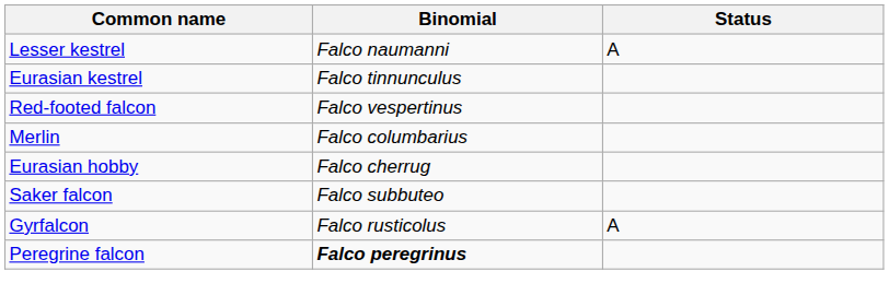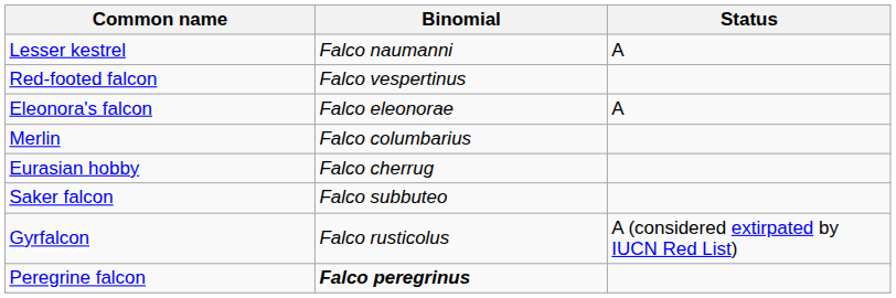- row: Eurasian kestrel | Falco tinnunculus
+ row: Eleonora's falcon | Falco eleonorae | A
Gyrfalcon | Status: A -> A (considered extirpated by IUCN Red List)
